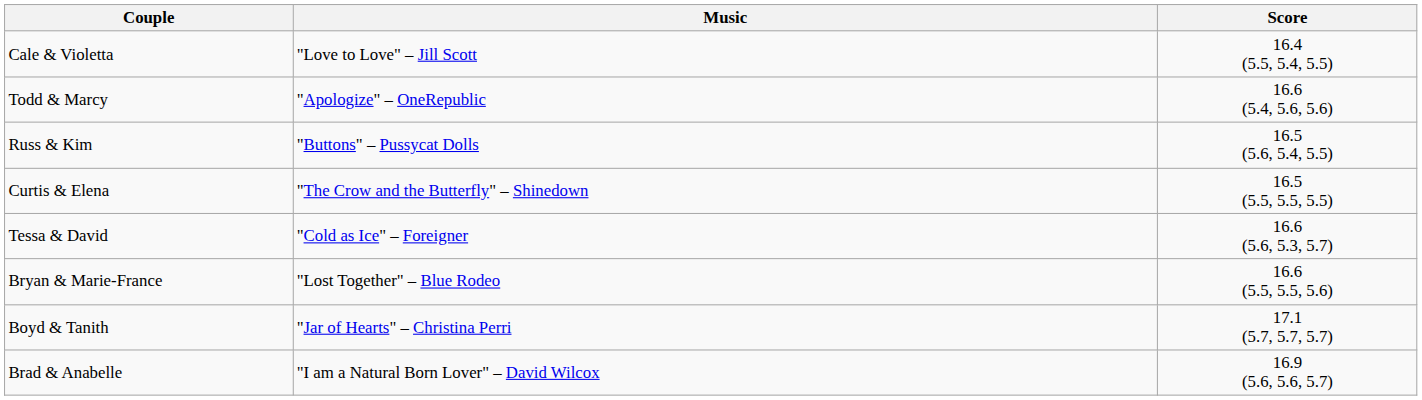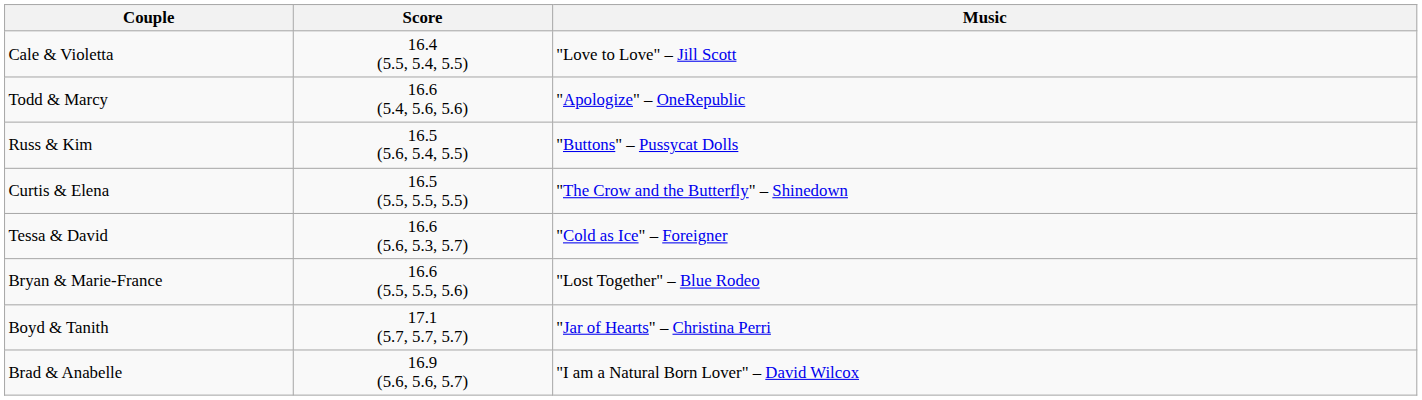columns swapped: Score <-> Music
